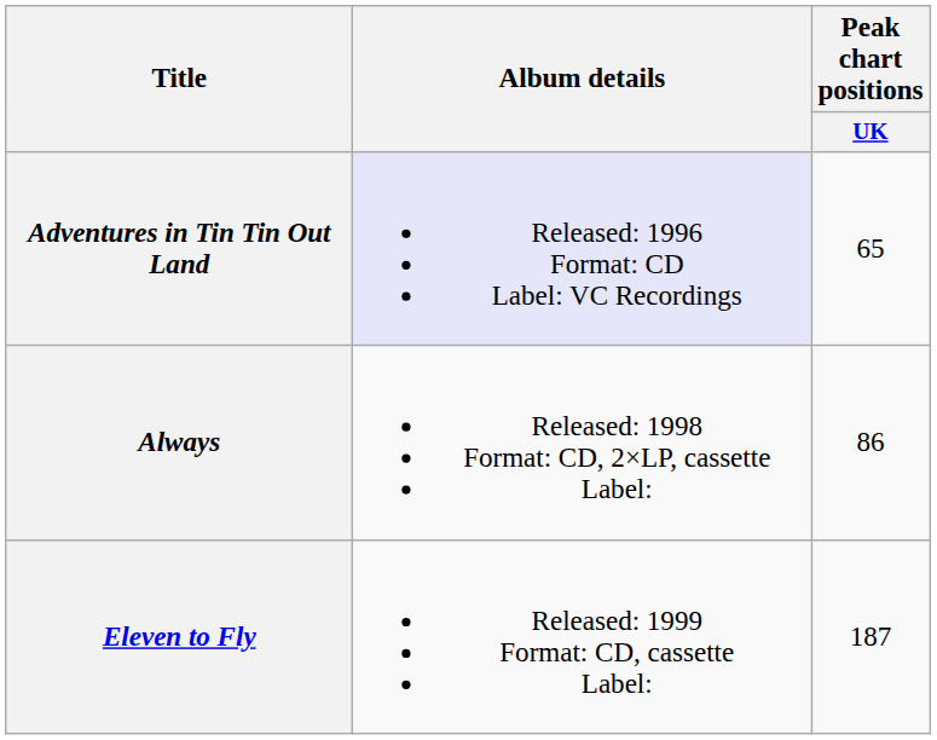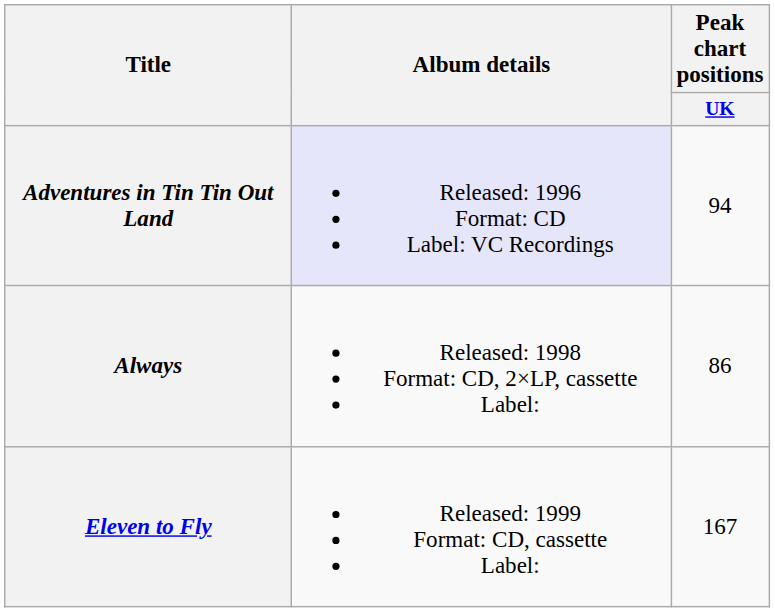Adventures in Tin Tin Out Land | Peak chart positions / UK: 65 -> 94
Eleven to Fly | Peak chart positions / UK: 187 -> 167
